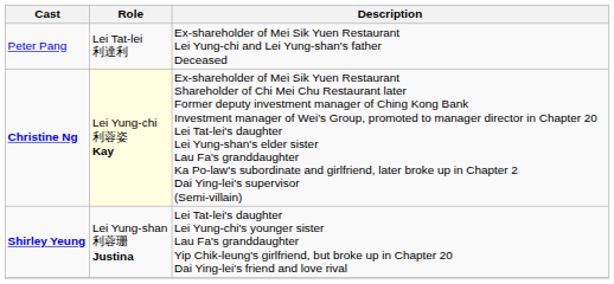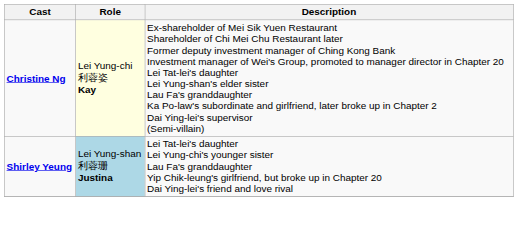- row: Peter Pang | Lei Tat-lei 利達利 | Ex-shareholder of Mei Sik Yuen Restaurant Lei Yung-chi and Lei Yung-shan's father Deceased
Shirley Yeung | Role: no background -> lightblue background
